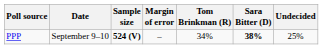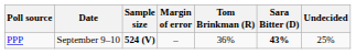PPP | Tom Brinkman (R): 34% -> 36%
PPP | Sara Bitter (D): 38% -> 43%
